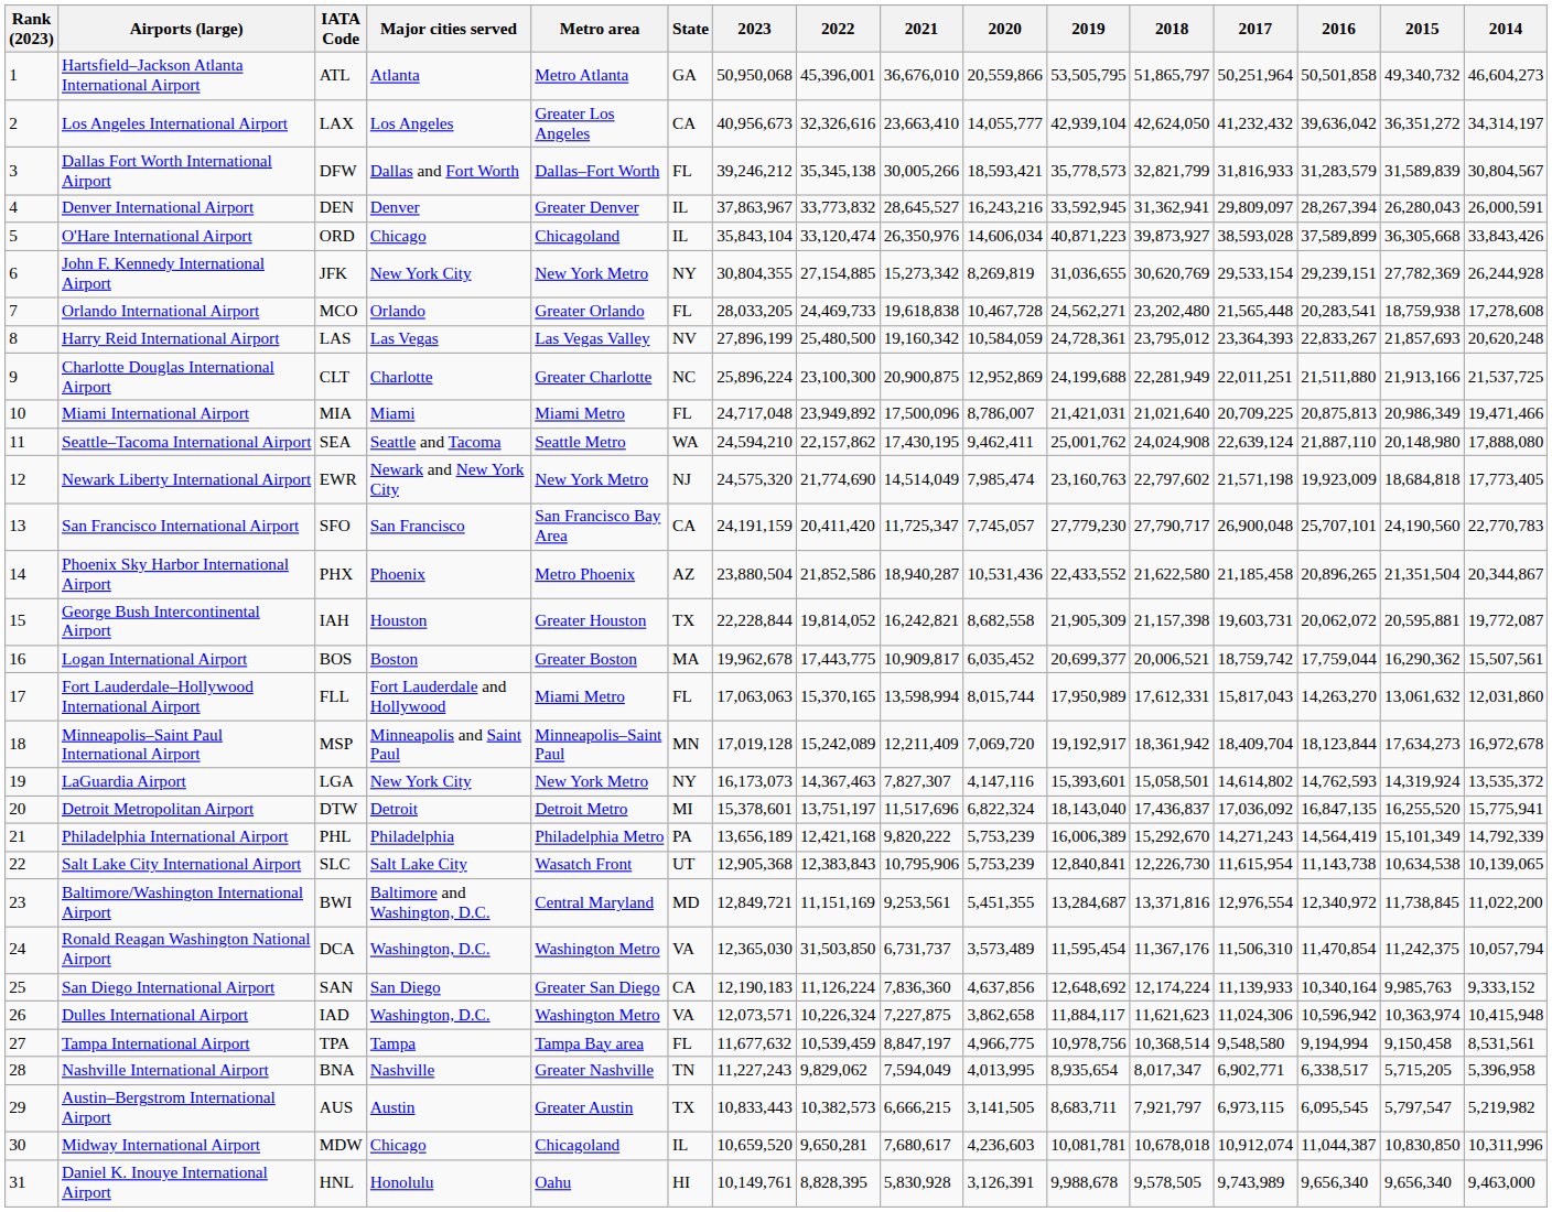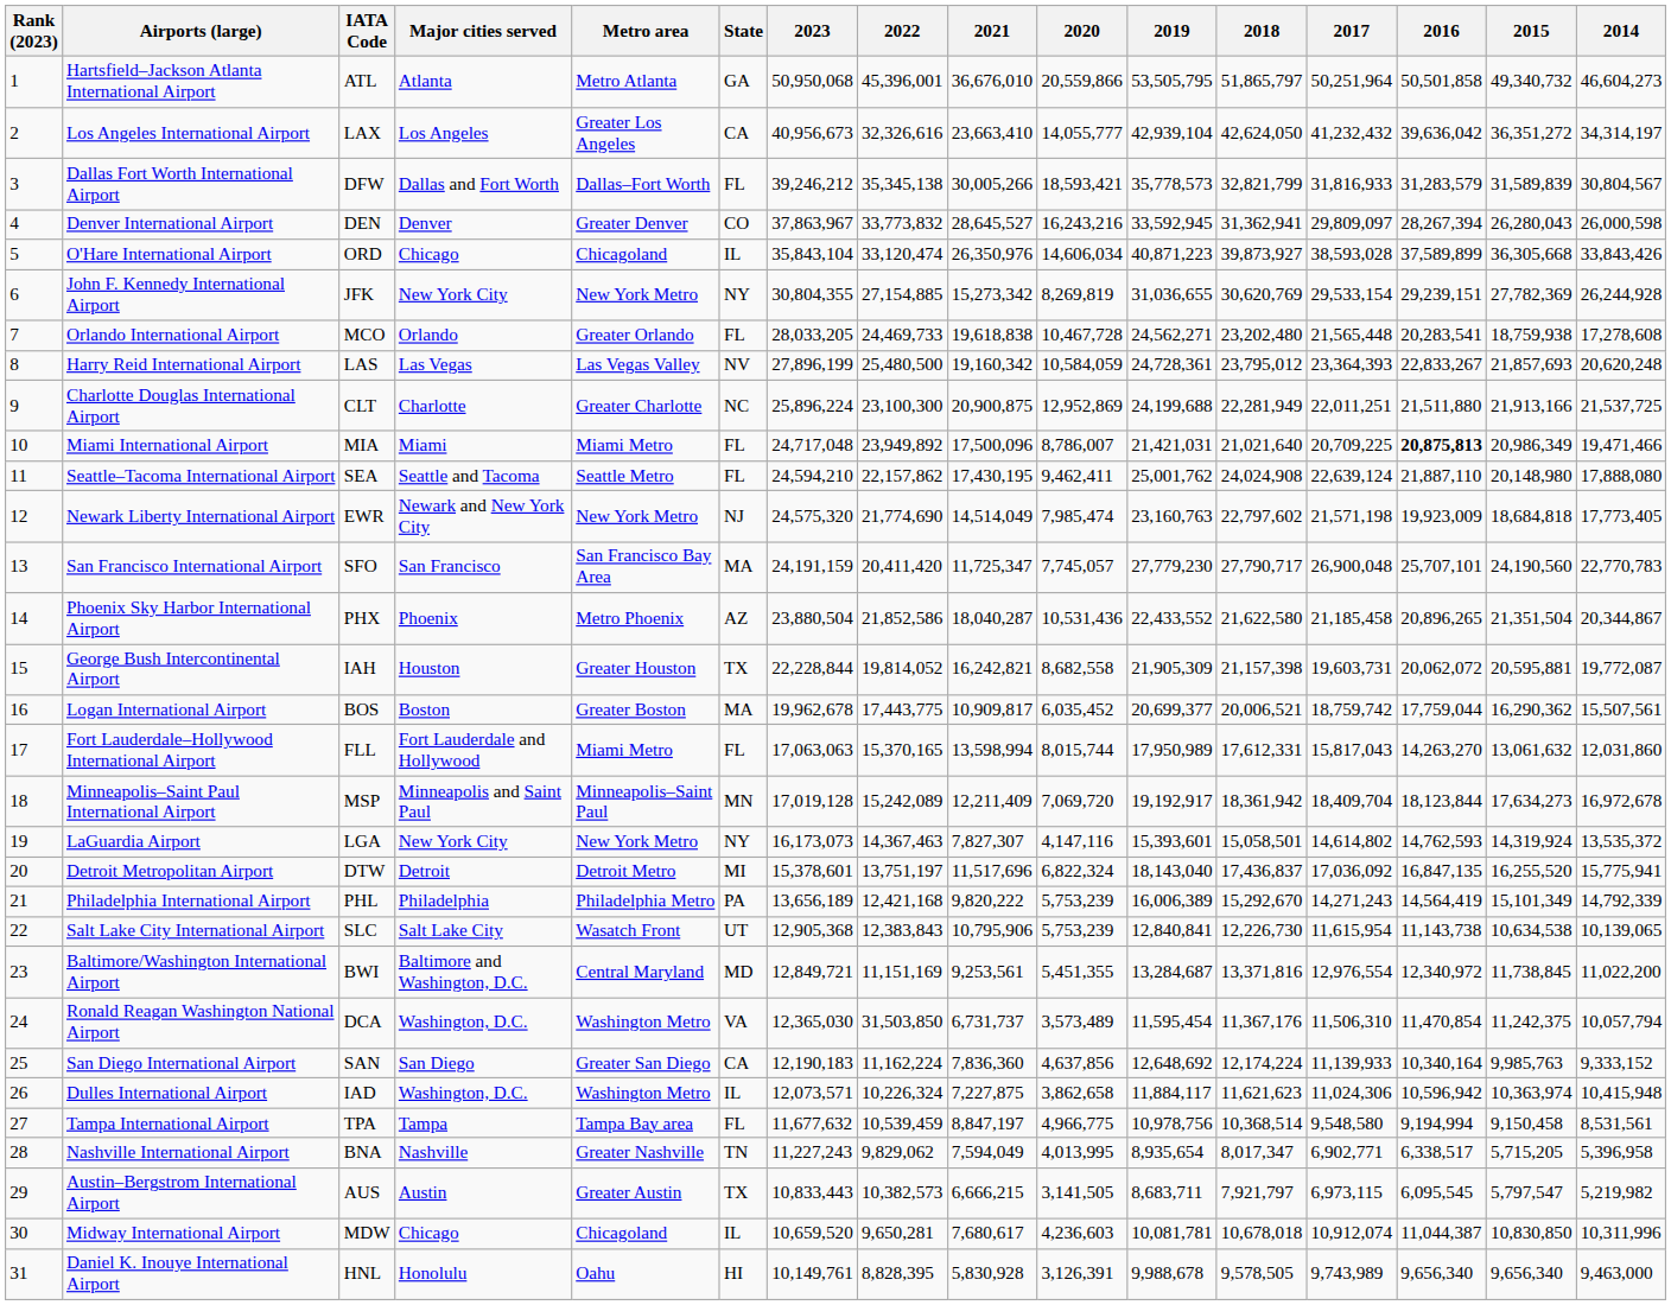Denver International Airport | State: IL -> CO
Denver International Airport | 2014: 26,000,591 -> 26,000,598
Miami International Airport | 2016: normal -> bold
Seattle–Tacoma International Airport | State: WA -> FL
San Francisco International Airport | State: CA -> MA
Phoenix Sky Harbor International Airport | 2021: 18,940,287 -> 18,040,287
San Diego International Airport | 2022: 11,126,224 -> 11,162,224
Dulles International Airport | State: VA -> IL
